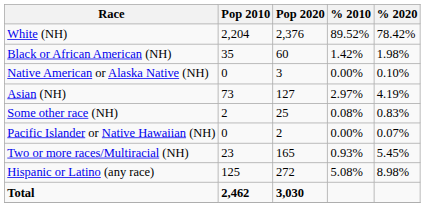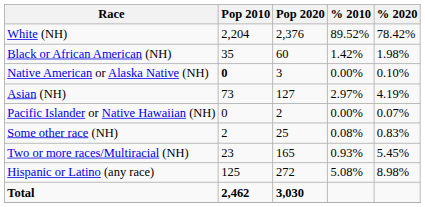Native American or Alaska Native (NH) | Pop 2010: normal -> bold
rows swapped: Pacific Islander or Native Hawaiian (NH) <-> Some other race (NH)
